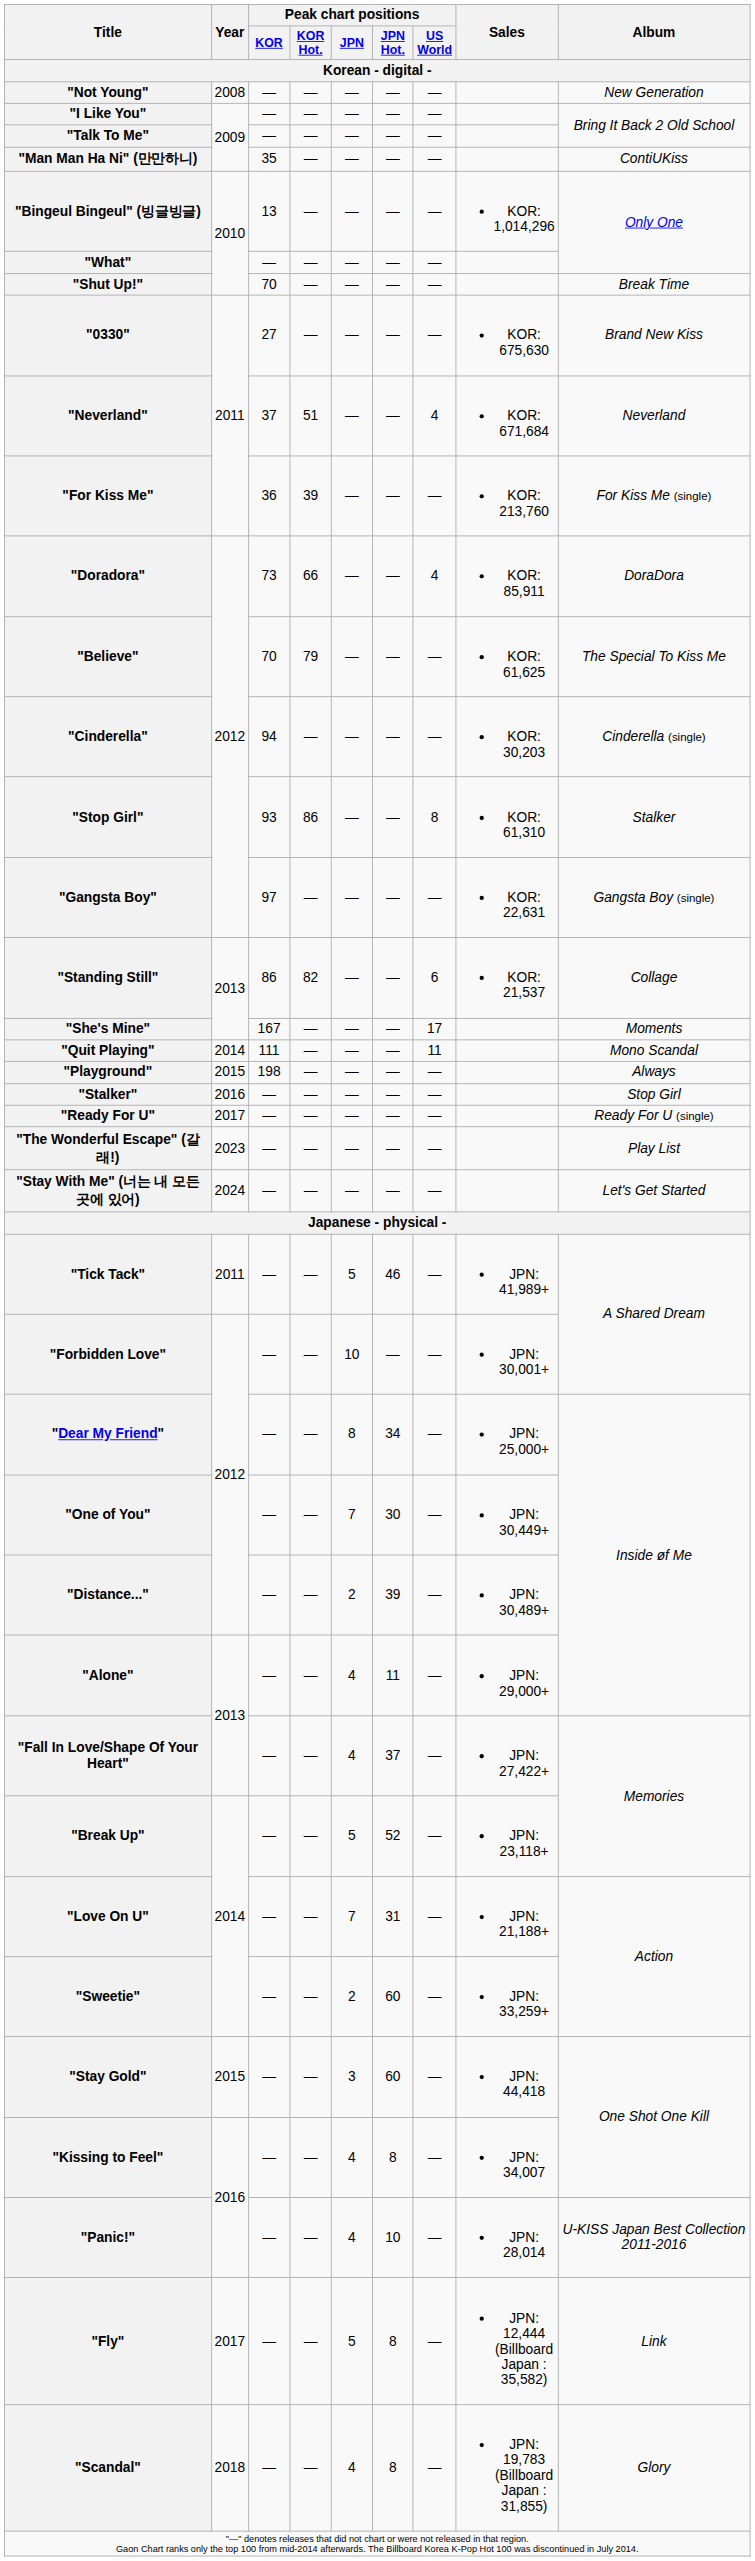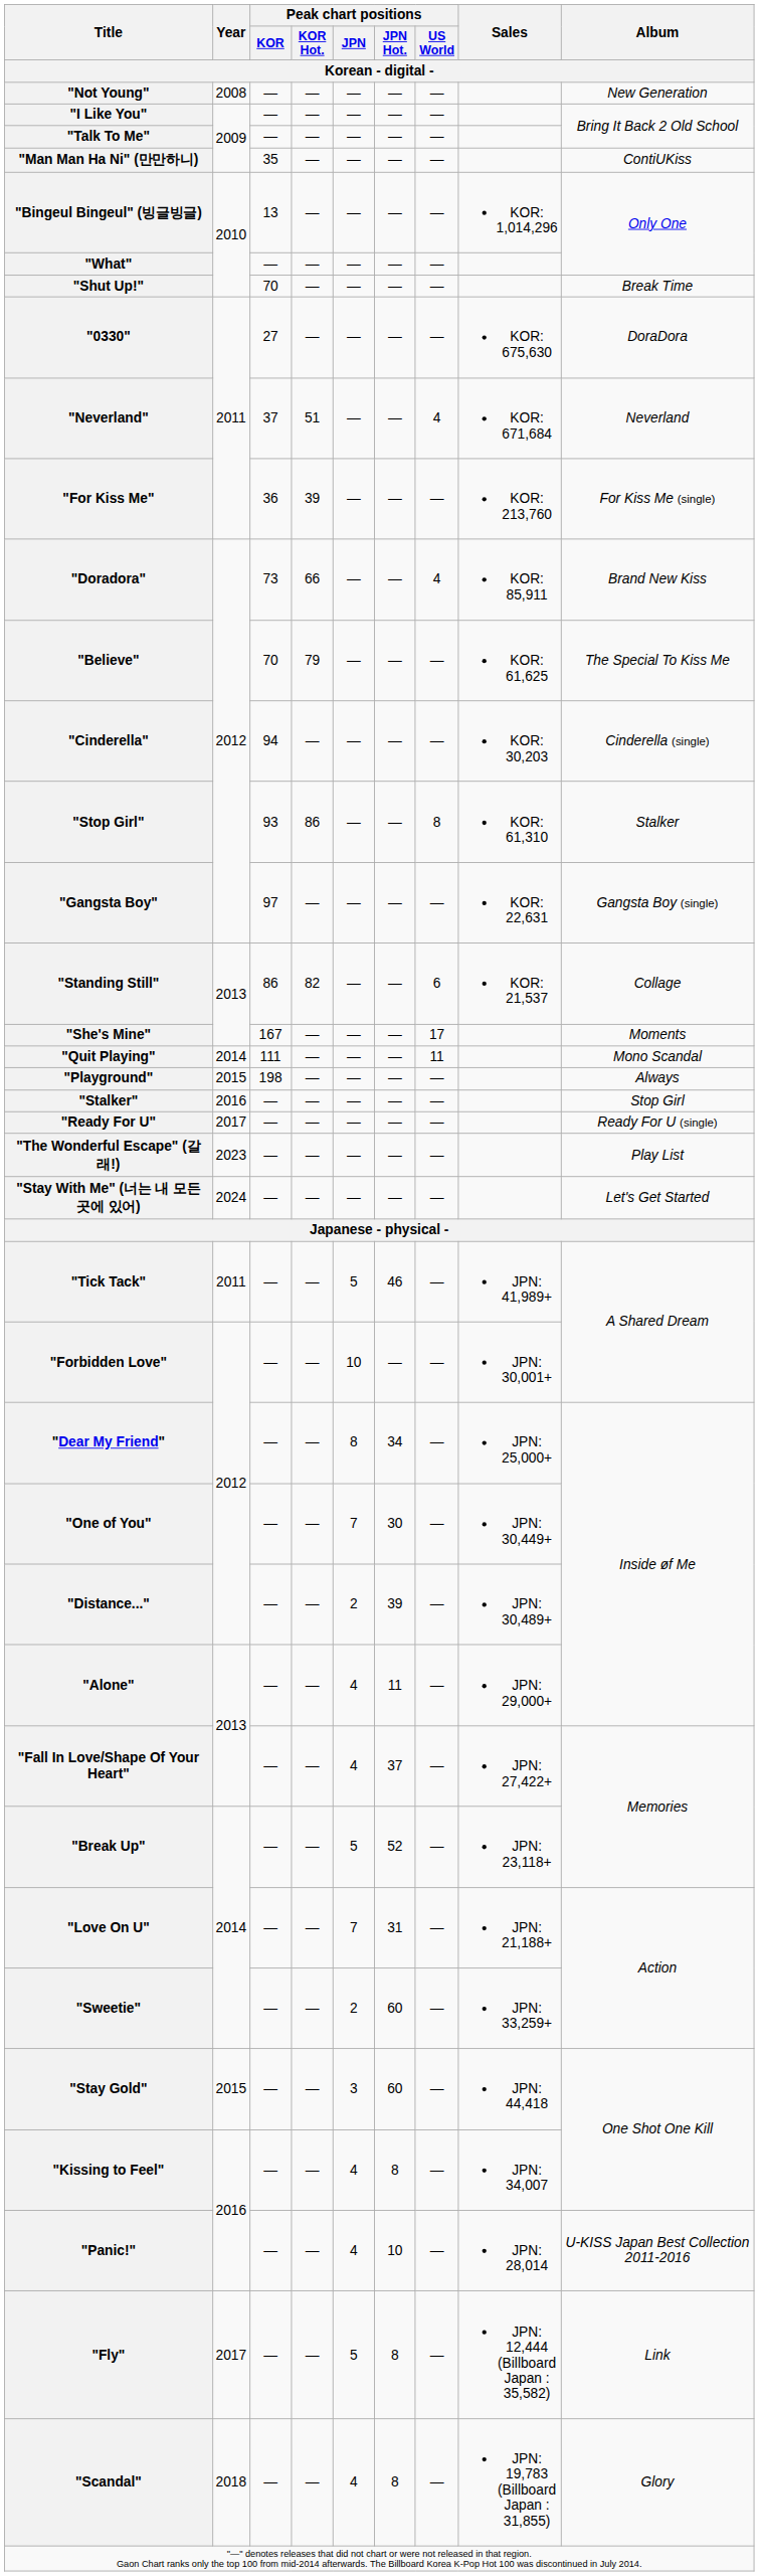"0330" | Album: Brand New Kiss -> DoraDora
"Doradora" | Album: DoraDora -> Brand New Kiss
